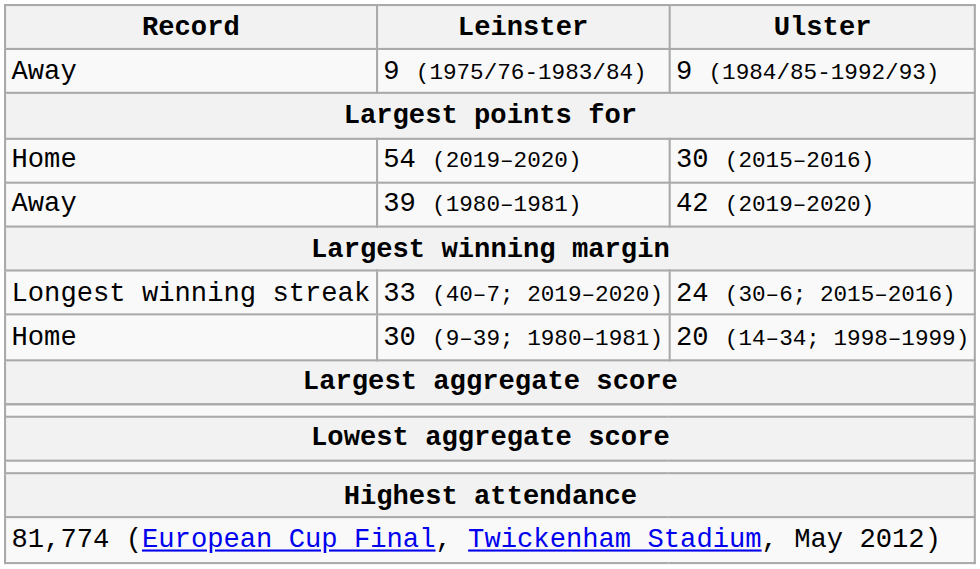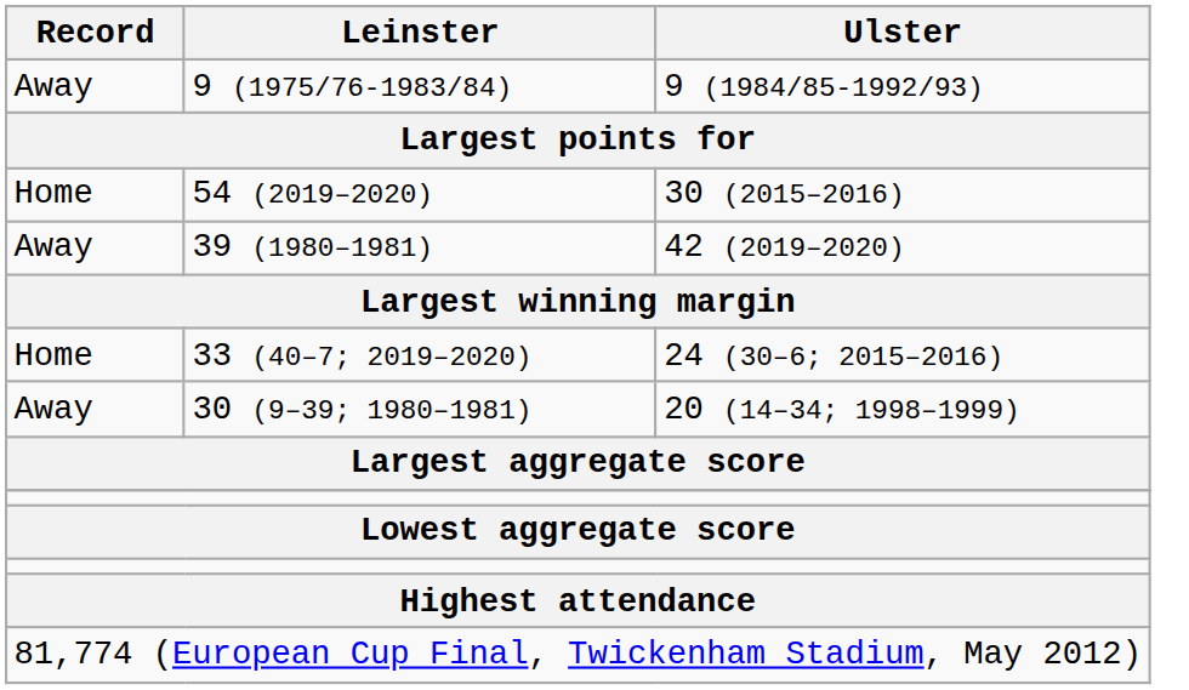33 (40–7; 2019–2020) | Record: Longest winning streak -> Home
30 (9–39; 1980–1981) | Record: Home -> Away
